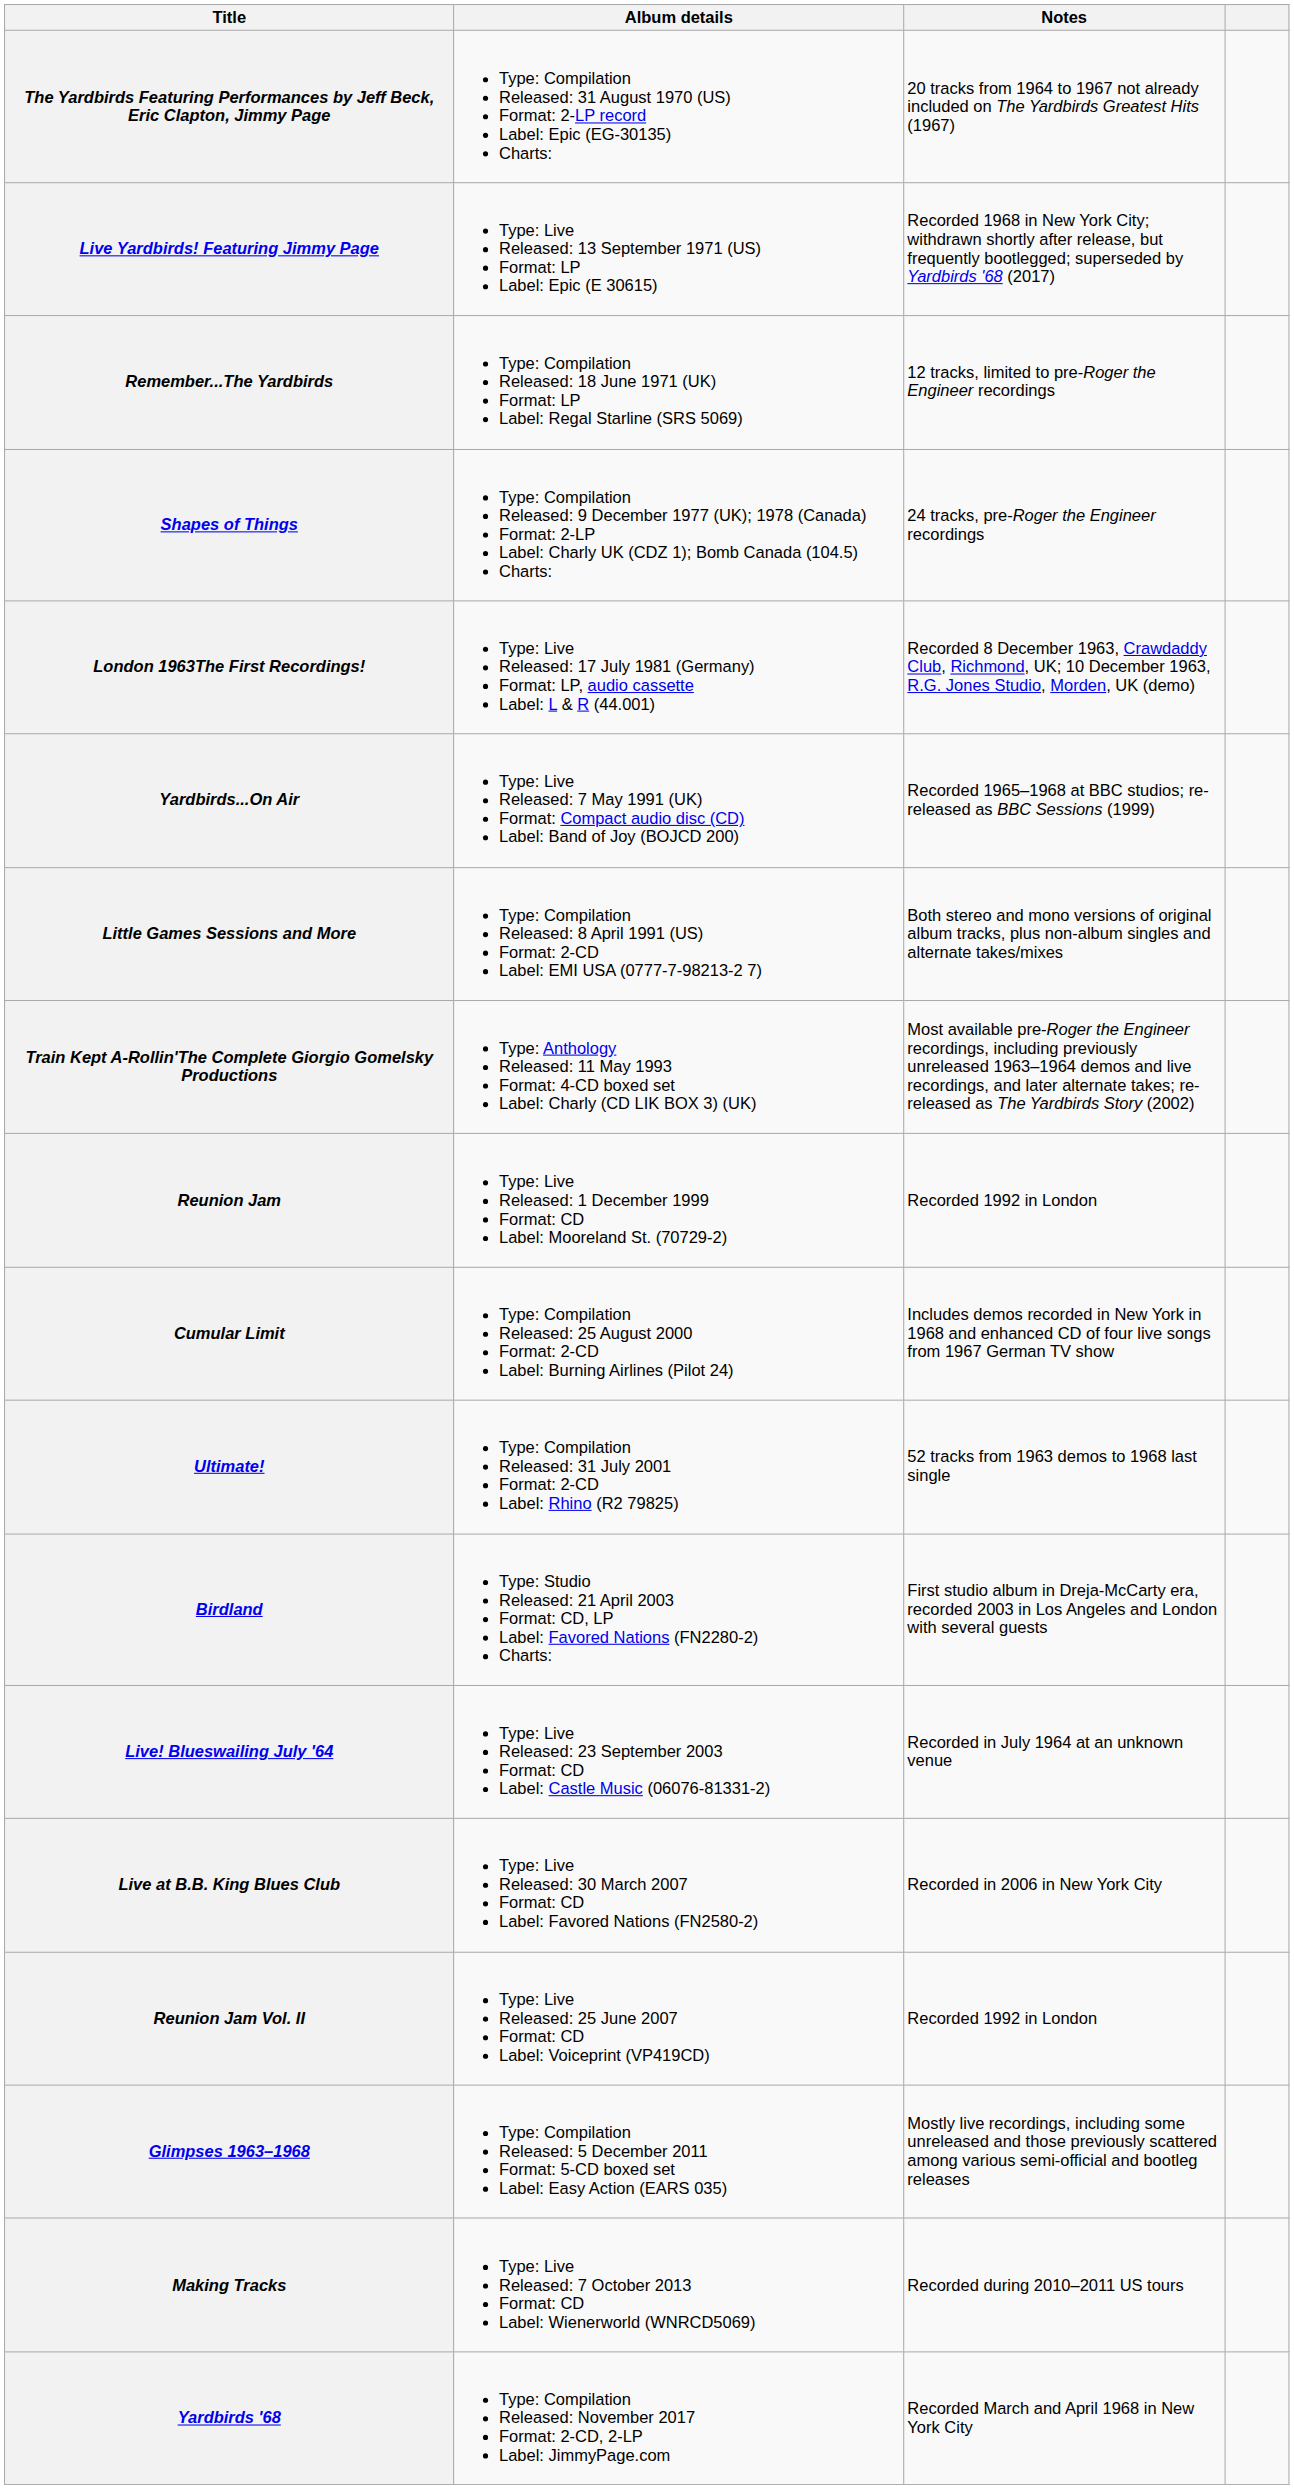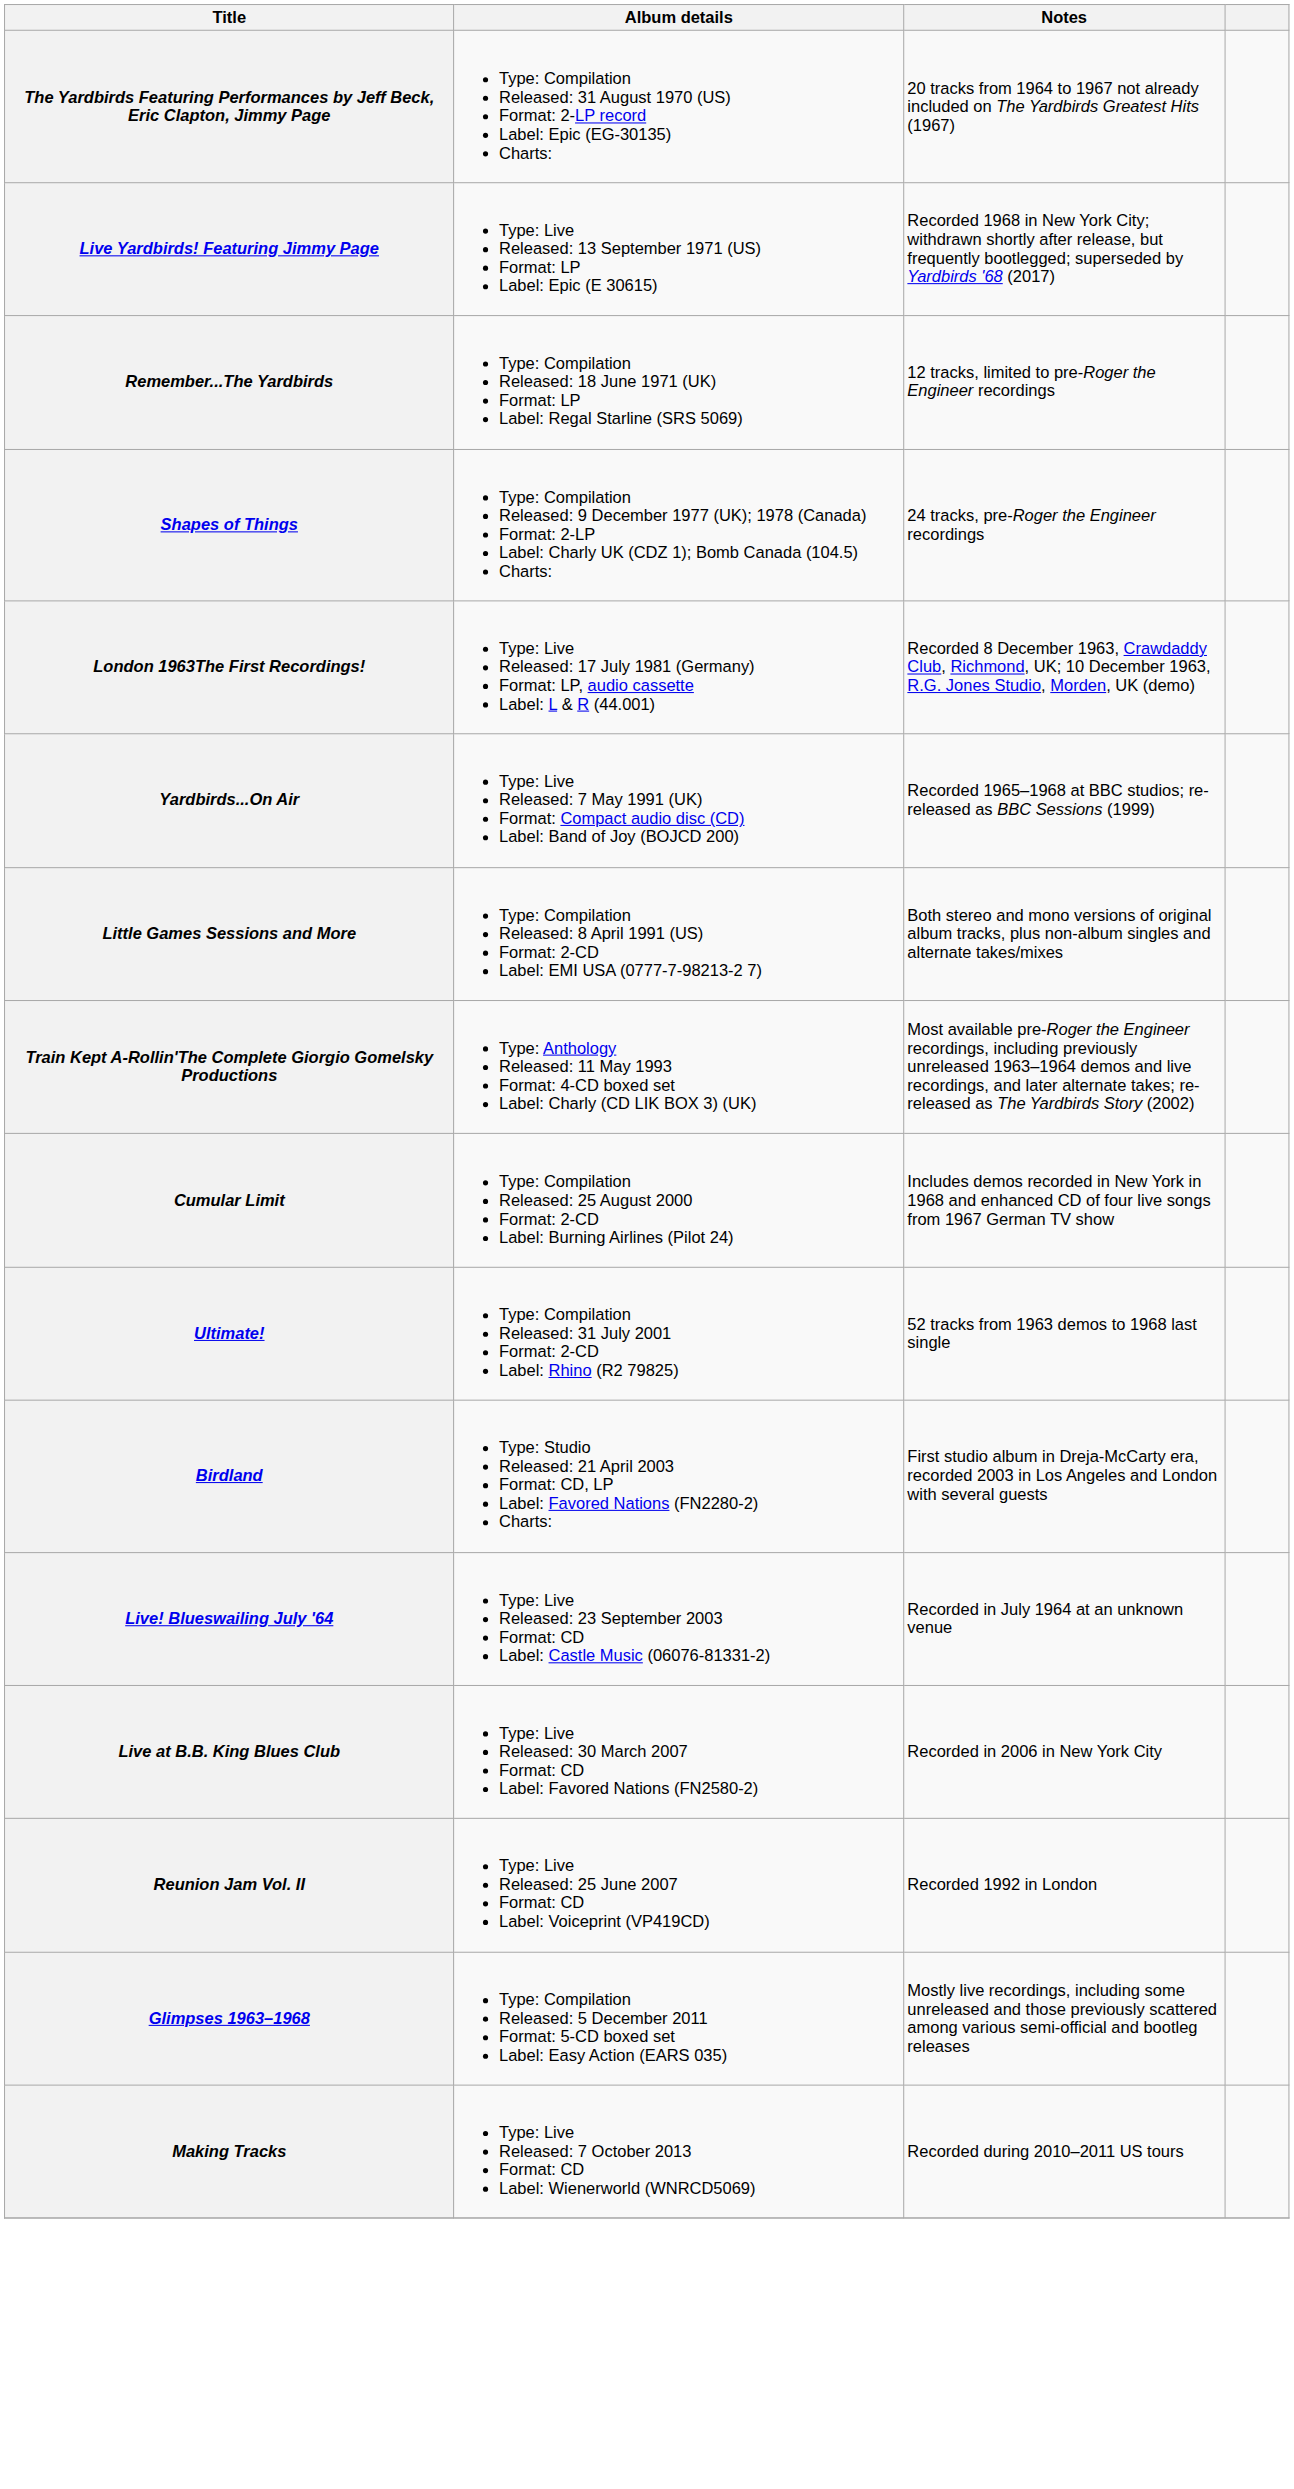- row: Reunion Jam | Type: Live Released: 1 December 1999 Format: CD Label: Mooreland St. (70729-2) | Recorded 1992 in London
- row: Yardbirds '68 | Type: Compilation Released: November 2017 Format: 2-CD, 2-LP Label: JimmyPage.com | Recorded March and April 1968 in New York City
